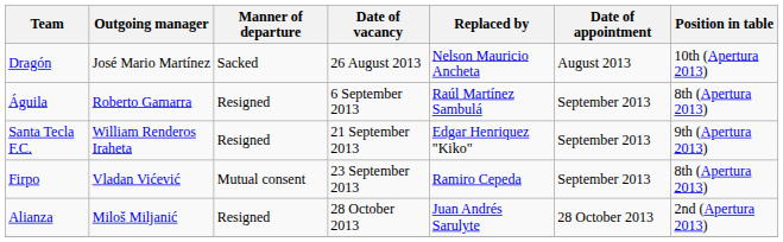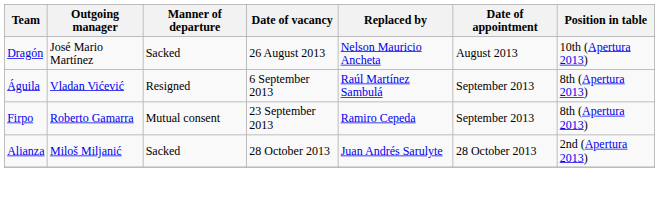Águila | Outgoing manager: Roberto Gamarra -> Vladan Vićević
- row: Santa Tecla F.C. | William Renderos Iraheta | Resigned | 21 September 2013 | Edgar Henriquez "Kiko" | September 2013 | 9th (Apertura 2013)
Firpo | Outgoing manager: Vladan Vićević -> Roberto Gamarra
Alianza | Manner of departure: Resigned -> Sacked
